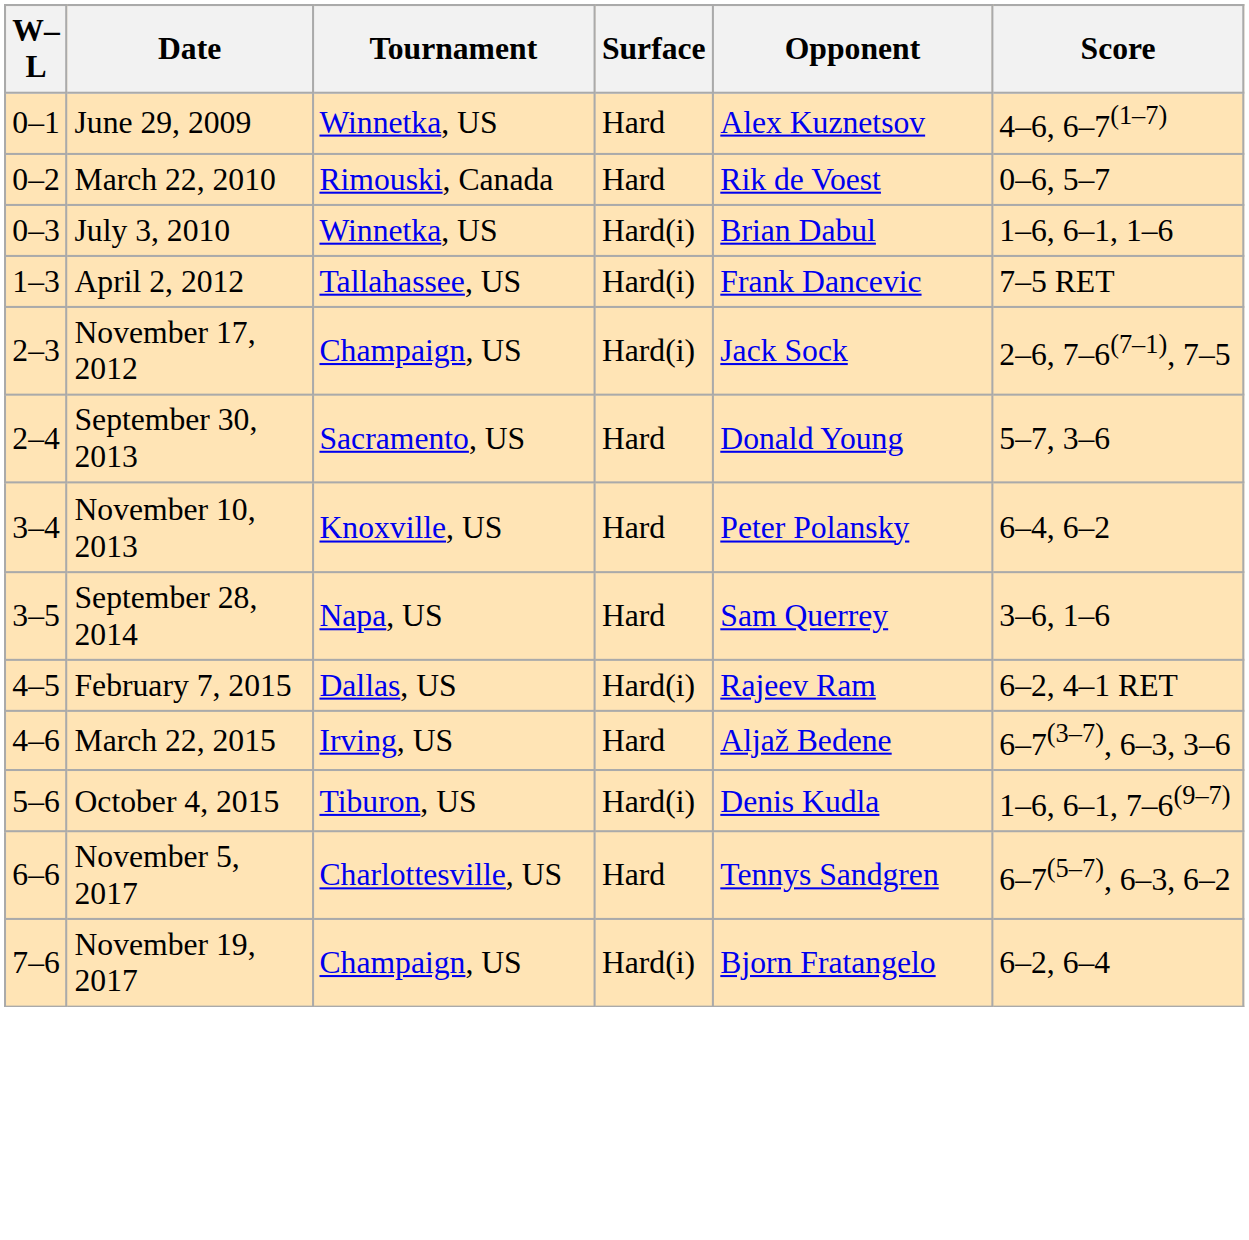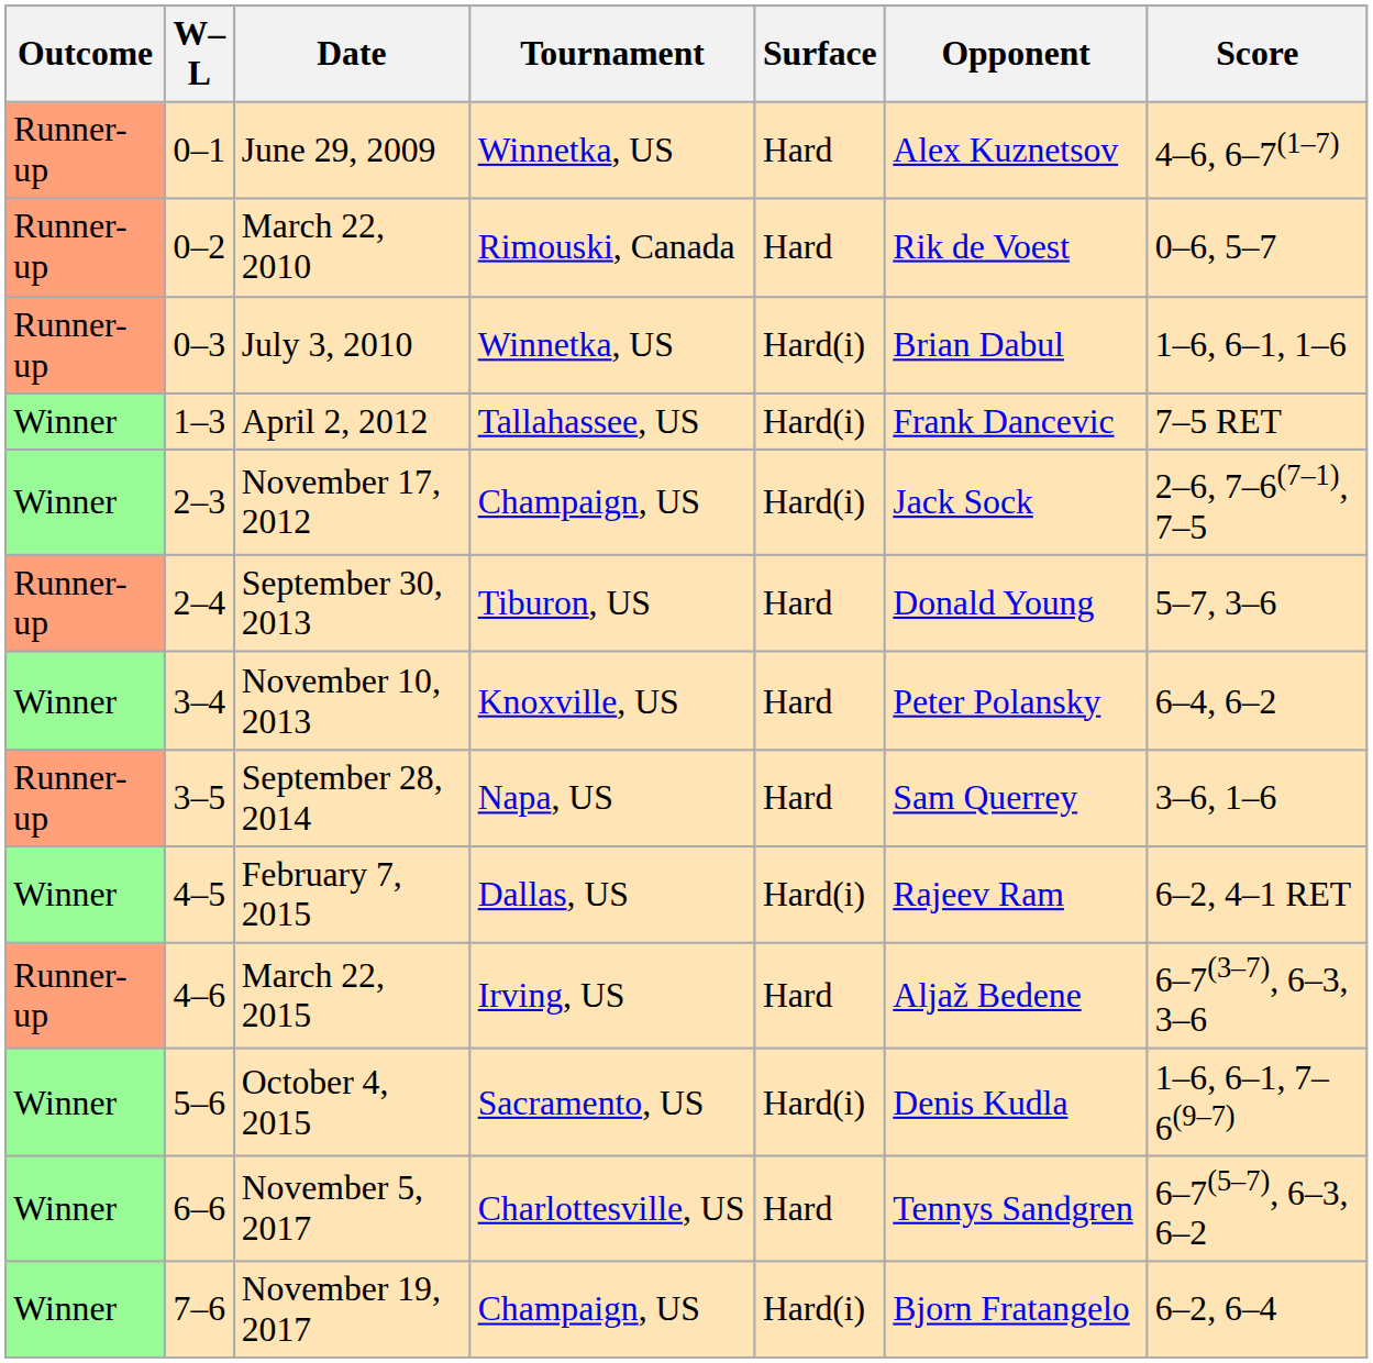+ column: Outcome | Runner-up | Runner-up | Runner-up | Winner | Winner | Runner-up | Winner | Runner-up | Winner | Runner-up | Winner | Winner | Winner
September 30, 2013 | Tournament: Sacramento, US -> Tiburon, US
October 4, 2015 | Tournament: Tiburon, US -> Sacramento, US
